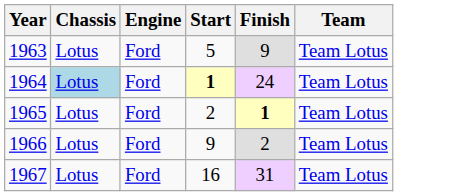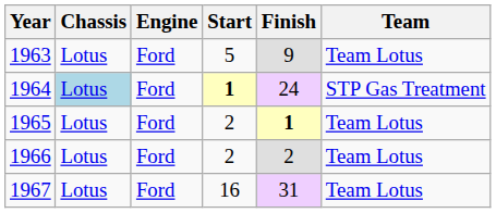1964 | Team: Team Lotus -> STP Gas Treatment
1966 | Start: 9 -> 2
